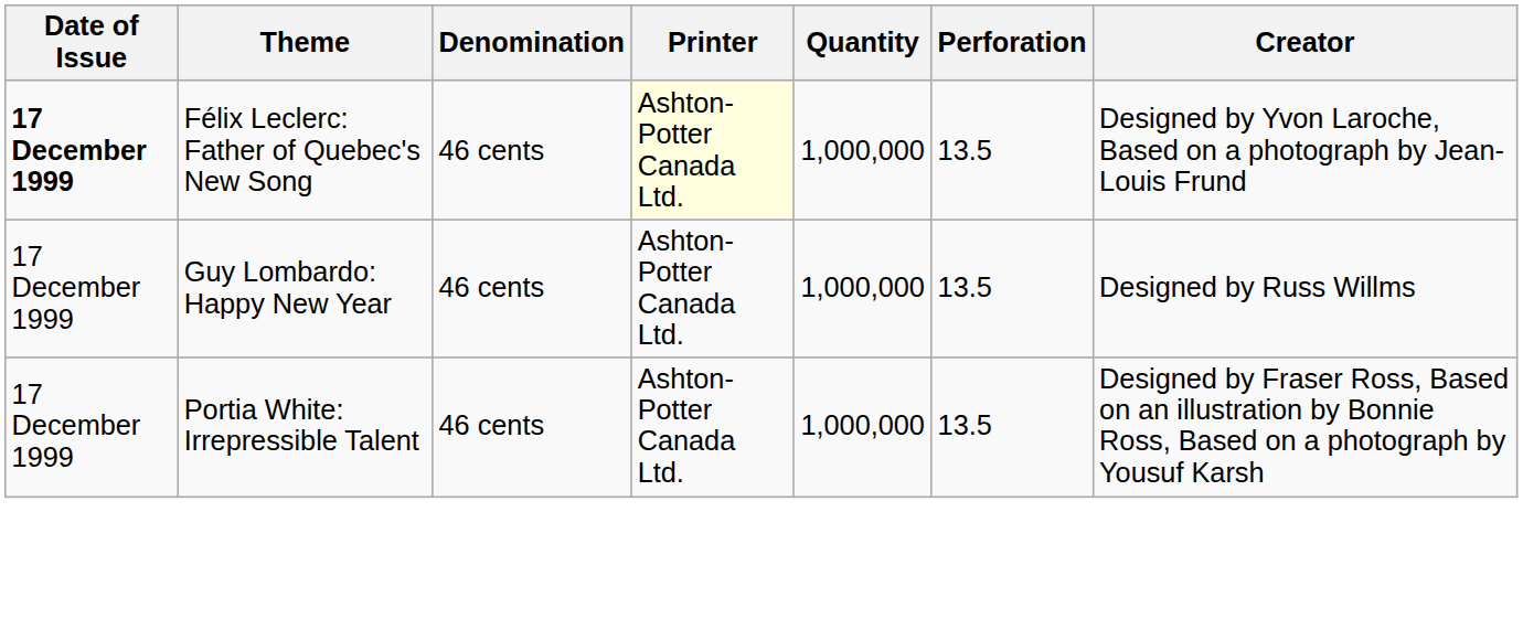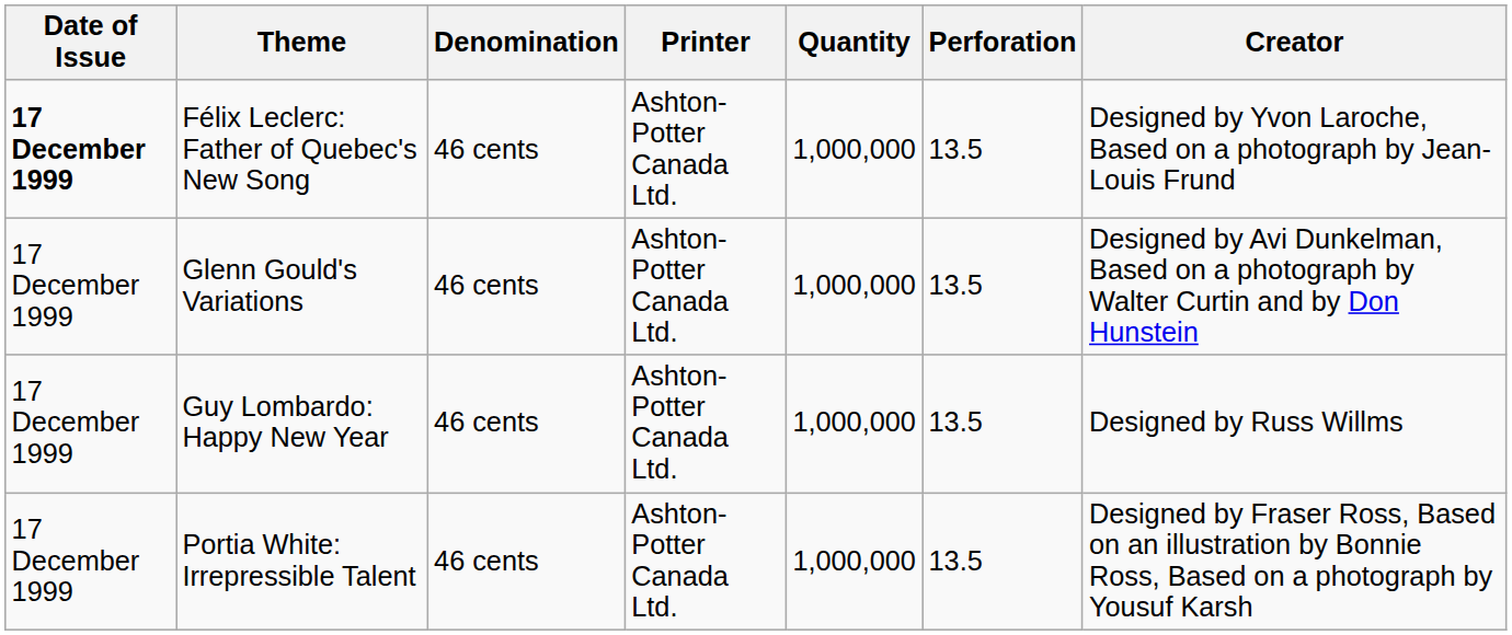Félix Leclerc: Father of Quebec's New Song | Printer: lightyellow background -> no background
+ row: 17 December 1999 | Glenn Gould's Variations | 46 cents | Ashton-Potter Canada Ltd. | 1,000,000 | 13.5 | Designed by Avi Dunkelman, Based on a photograph by Walter Curtin and by Don Hunstein
